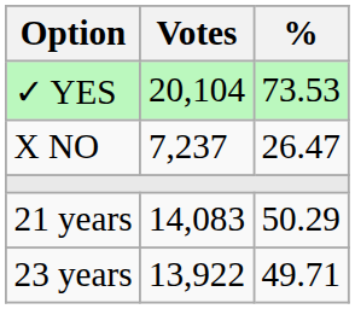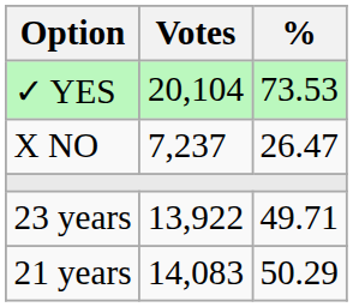rows swapped: 21 years <-> 23 years
